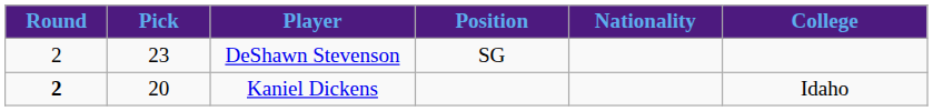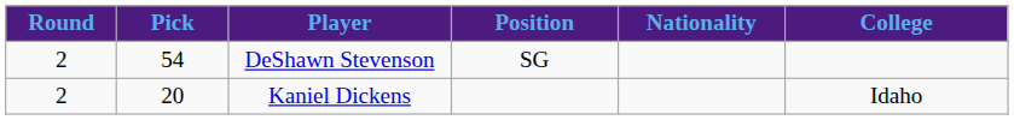DeShawn Stevenson | Pick: 23 -> 54
Kaniel Dickens | Round: bold -> normal
